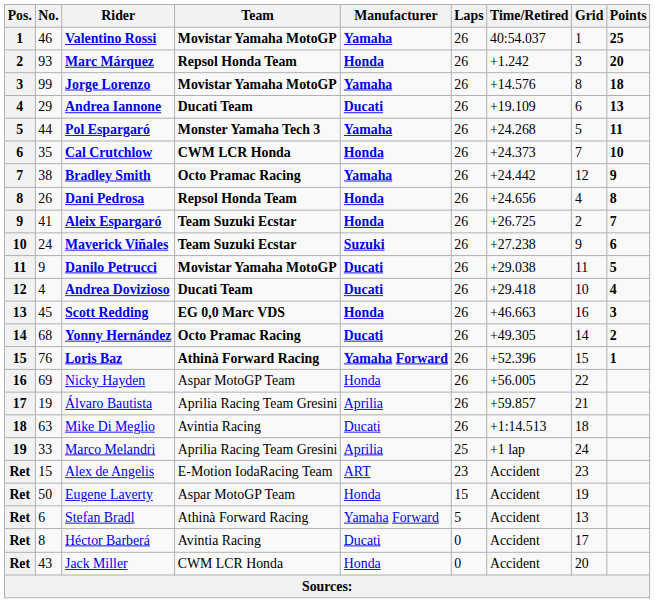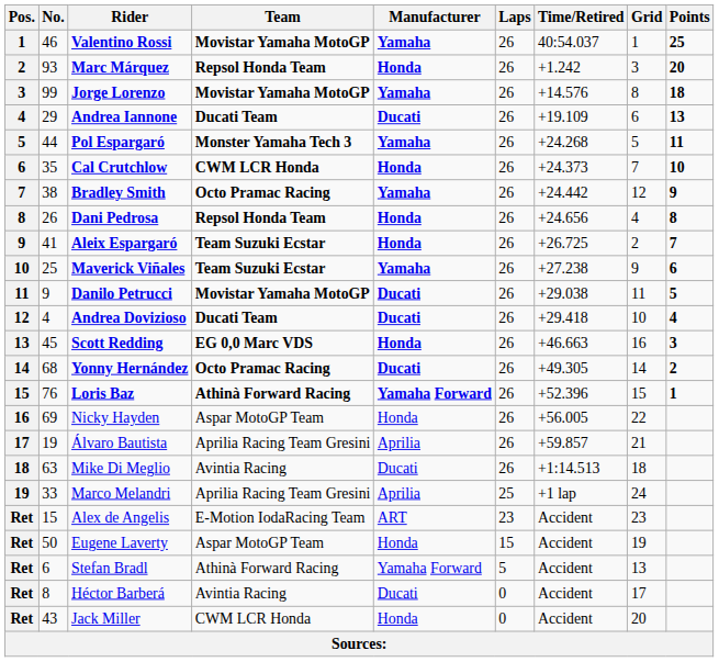Maverick Viñales | No.: 24 -> 25
Maverick Viñales | Manufacturer: Suzuki -> Yamaha
